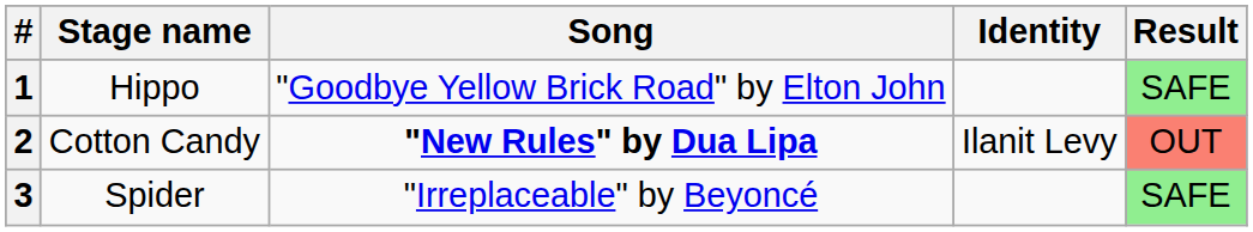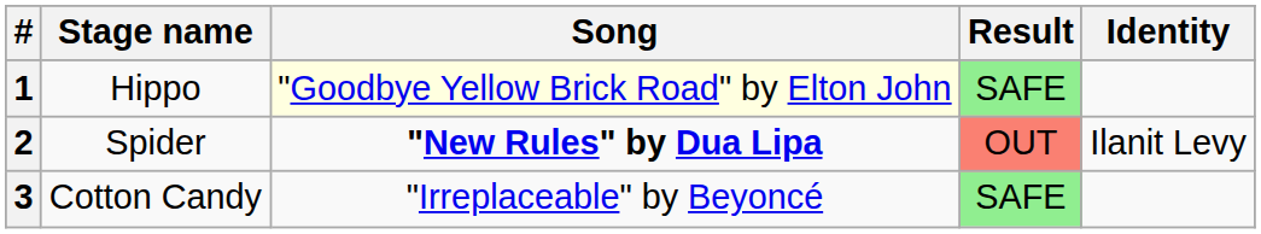columns swapped: Identity <-> Result
1 | Song: no background -> lightyellow background
2 | Stage name: Cotton Candy -> Spider
3 | Stage name: Spider -> Cotton Candy
